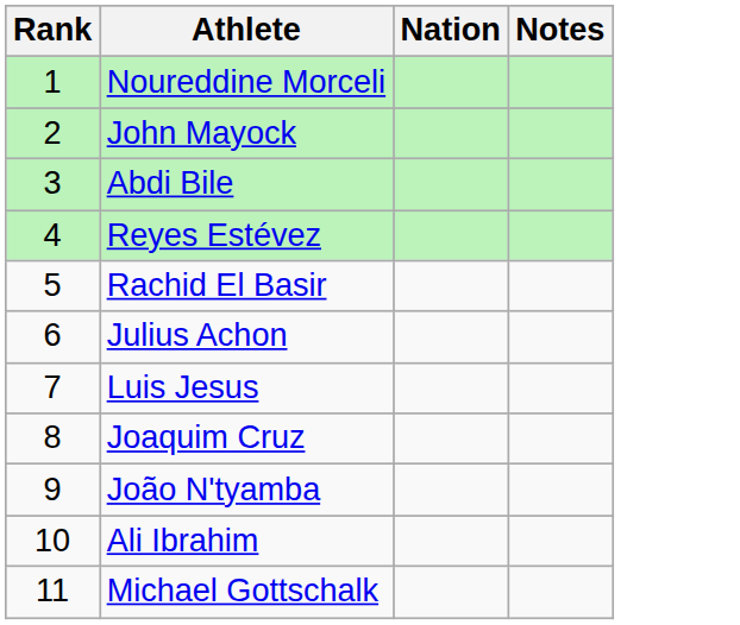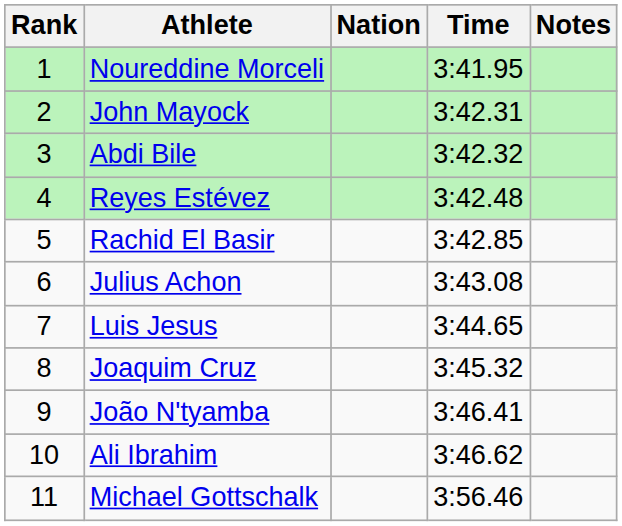+ column: Time | 3:41.95 | 3:42.31 | 3:42.32 | 3:42.48 | 3:42.85 | 3:43.08 | 3:44.65 | 3:45.32 | 3:46.41 | 3:46.62 | 3:56.46
